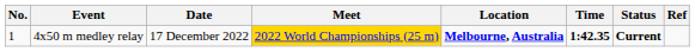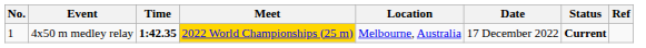columns swapped: Time <-> Date
4x50 m medley relay | Location: bold -> normal
